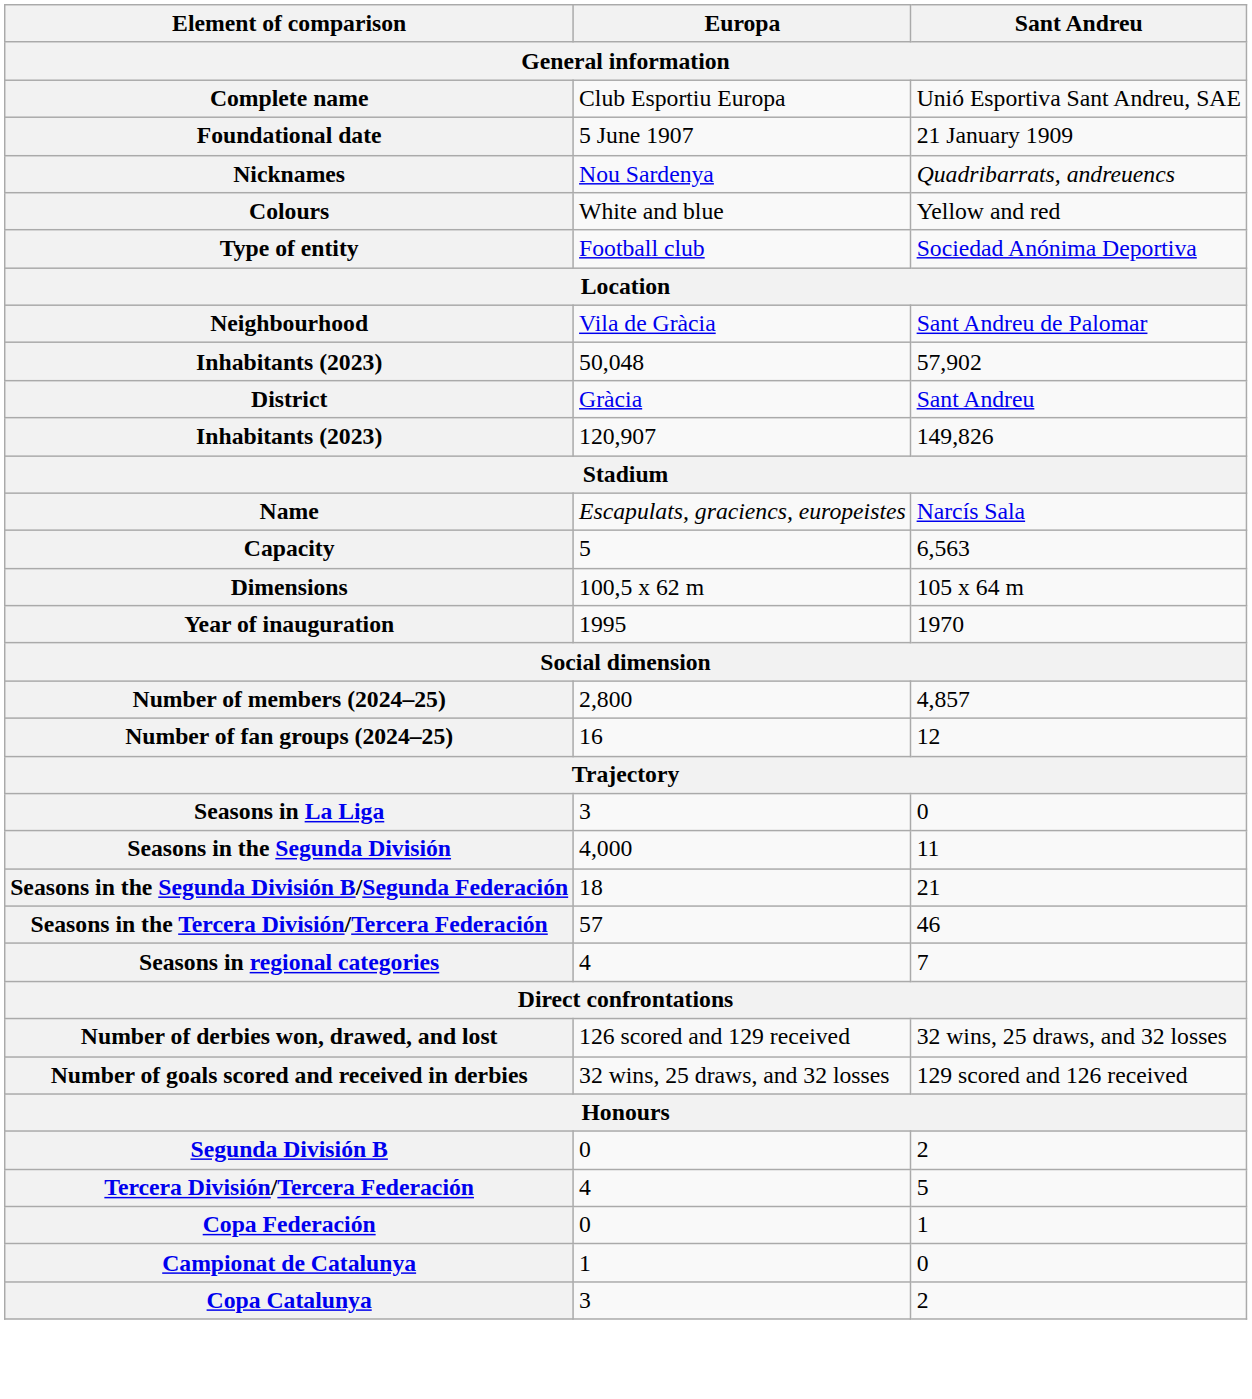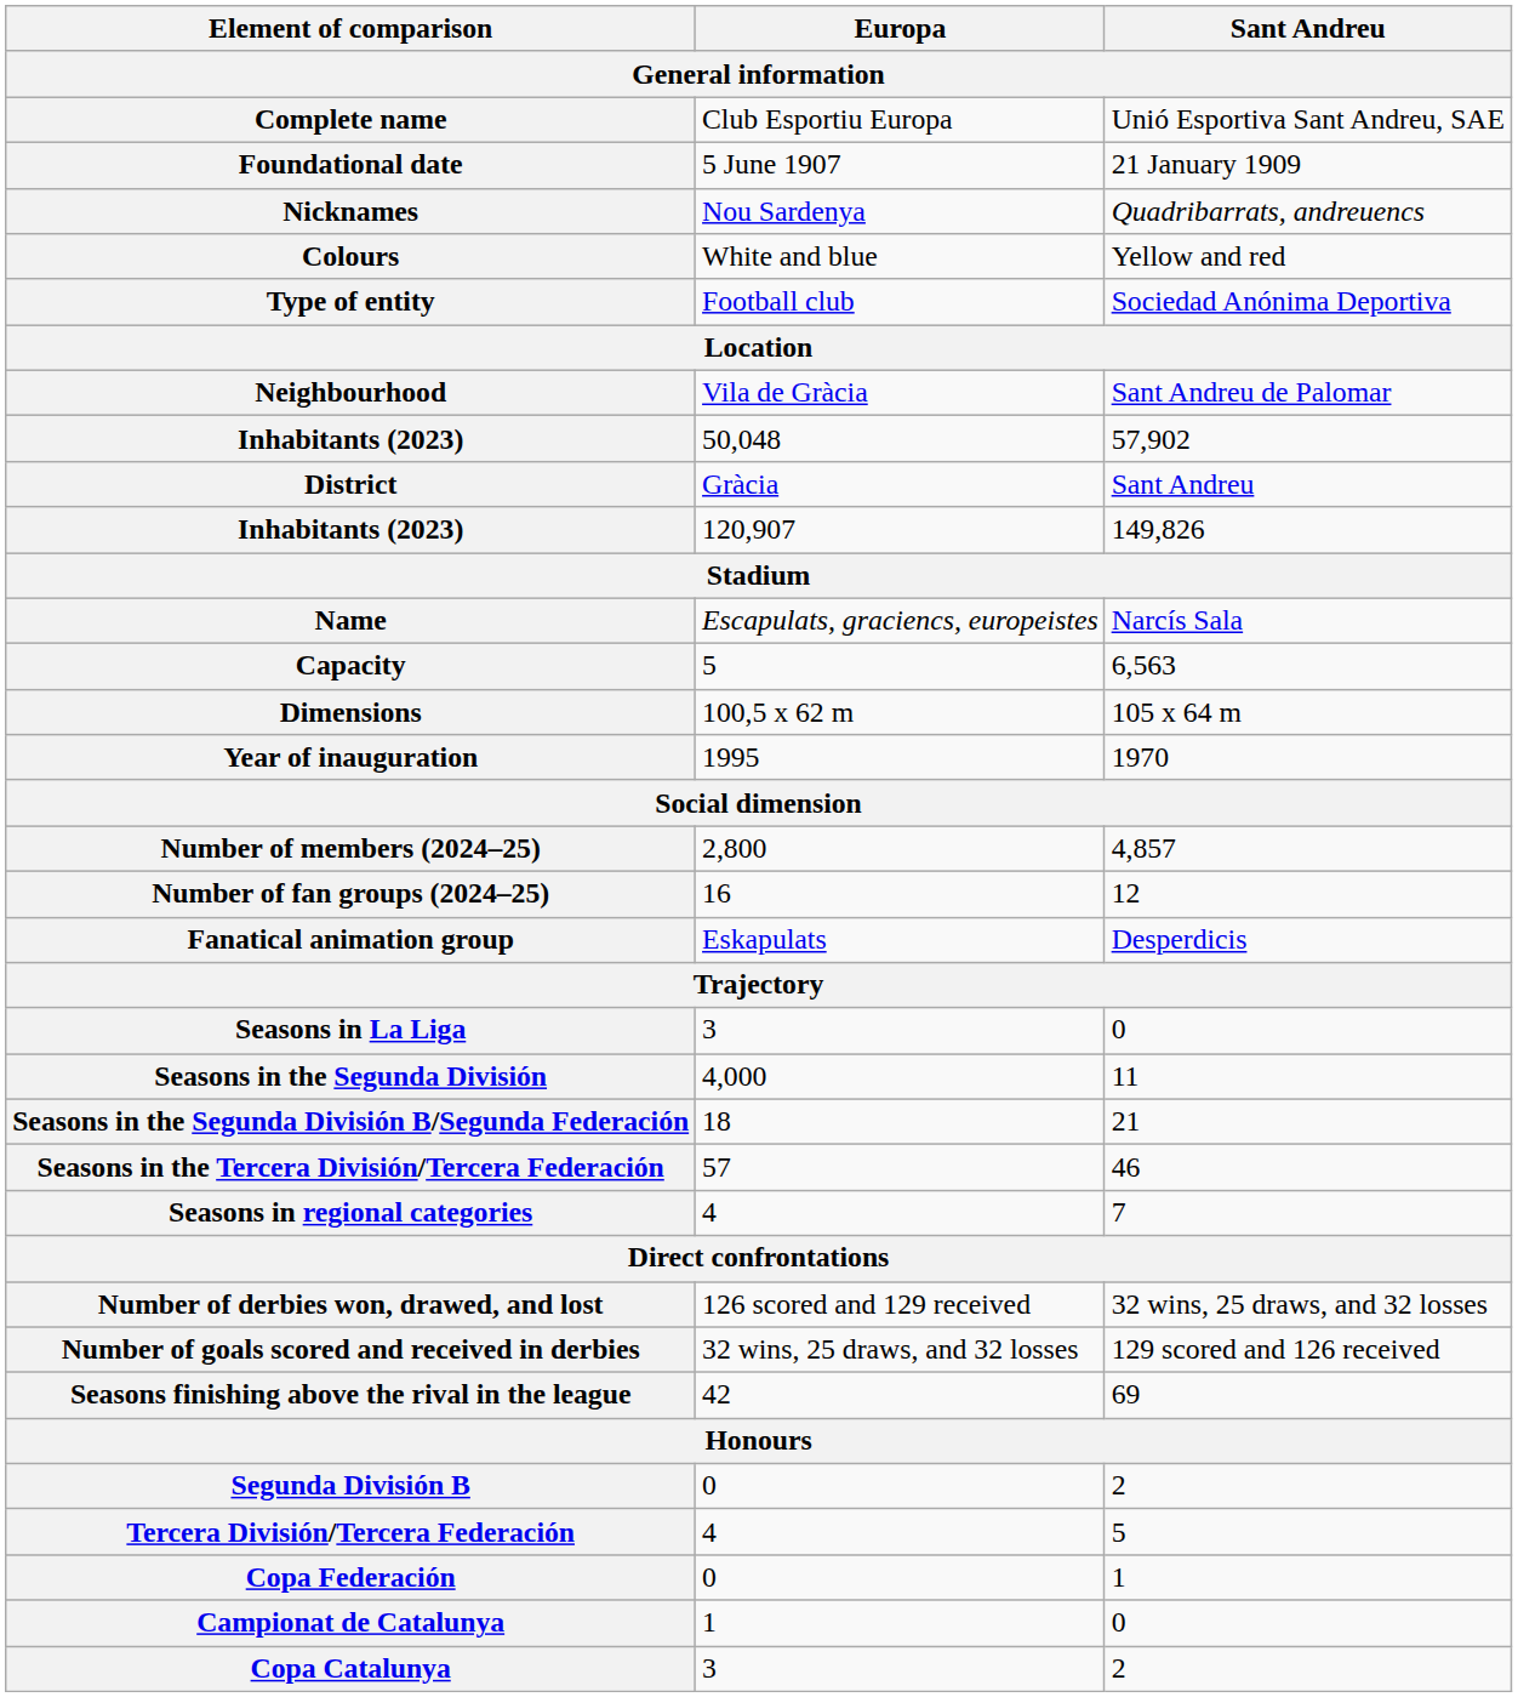+ row: Fanatical animation group | Eskapulats | Desperdicis
+ row: Seasons finishing above the rival in the league | 42 | 69
